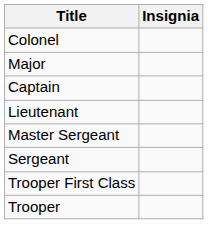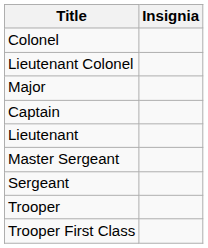+ row: Lieutenant Colonel
rows swapped: Trooper First Class <-> Trooper
